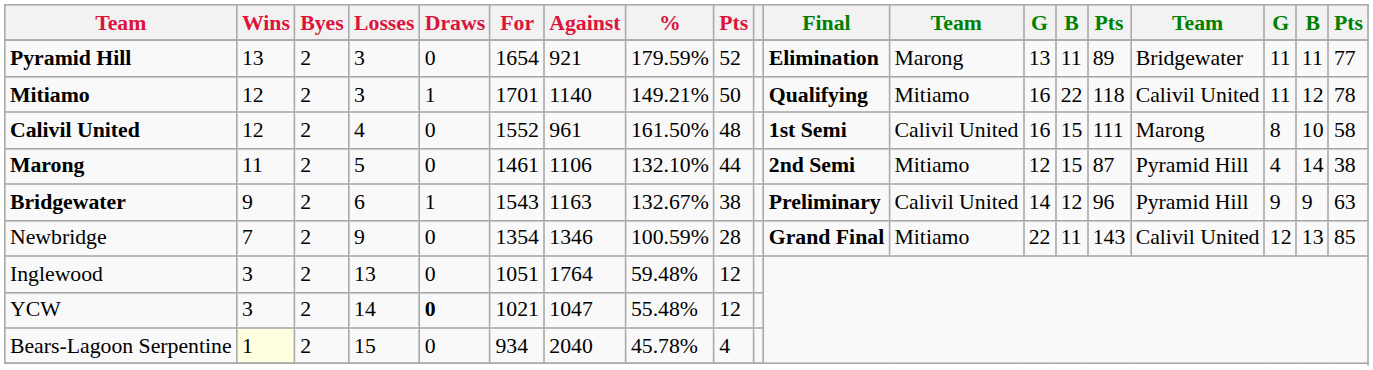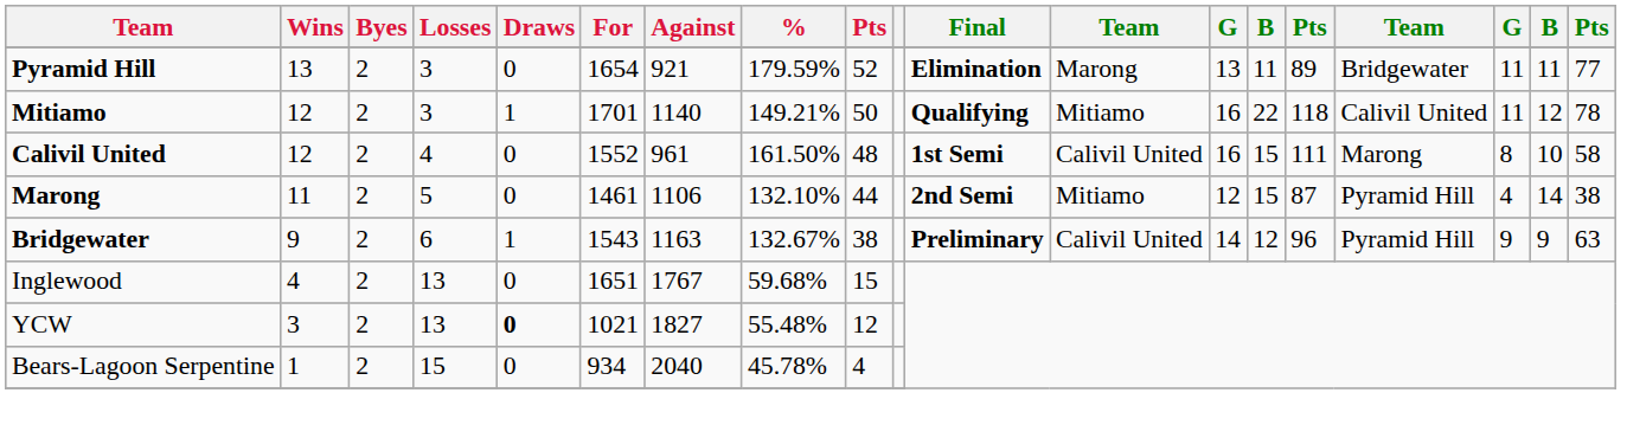- row: Newbridge | 7 | 2 | 9 | 0 | 1354 | 1346 | 100.59% | 28 | Grand Final | Mitiamo | 22 | 11 | 143 | Calivil United | 12 | 13 | 85
Inglewood | Wins: 3 -> 4
Inglewood | For: 1051 -> 1651
Inglewood | Against: 1764 -> 1767
Inglewood | %: 59.48% -> 59.68%
Inglewood | column 9: 12 -> 15
YCW | Losses: 14 -> 13
YCW | Against: 1047 -> 1827
Bears-Lagoon Serpentine | Wins: lightyellow background -> no background
